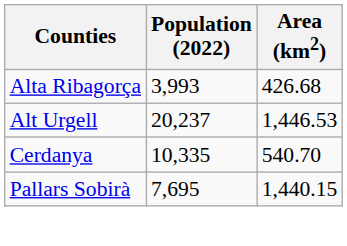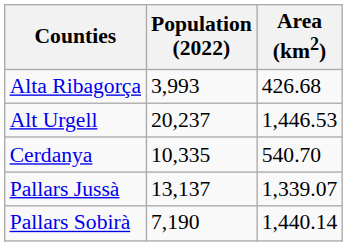+ row: Pallars Jussà | 13,137 | 1,339.07
Pallars Sobirà | Population (2022): 7,695 -> 7,190
Pallars Sobirà | Area (km2): 1,440.15 -> 1,440.14
